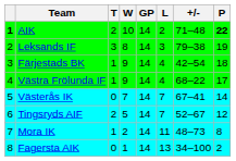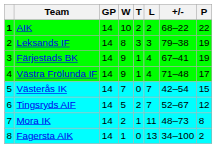columns swapped: GP <-> T
AIK | +/-: 71–48 -> 68–22
AIK | P: bold -> normal
Färjestads BK | +/-: 42–54 -> 67–41
Färjestads BK | P: 18 -> 19
Västra Frölunda IF | +/-: 68–22 -> 71–48
Västerås IK | +/-: 67–41 -> 42–54
Västerås IK | P: 14 -> 15
